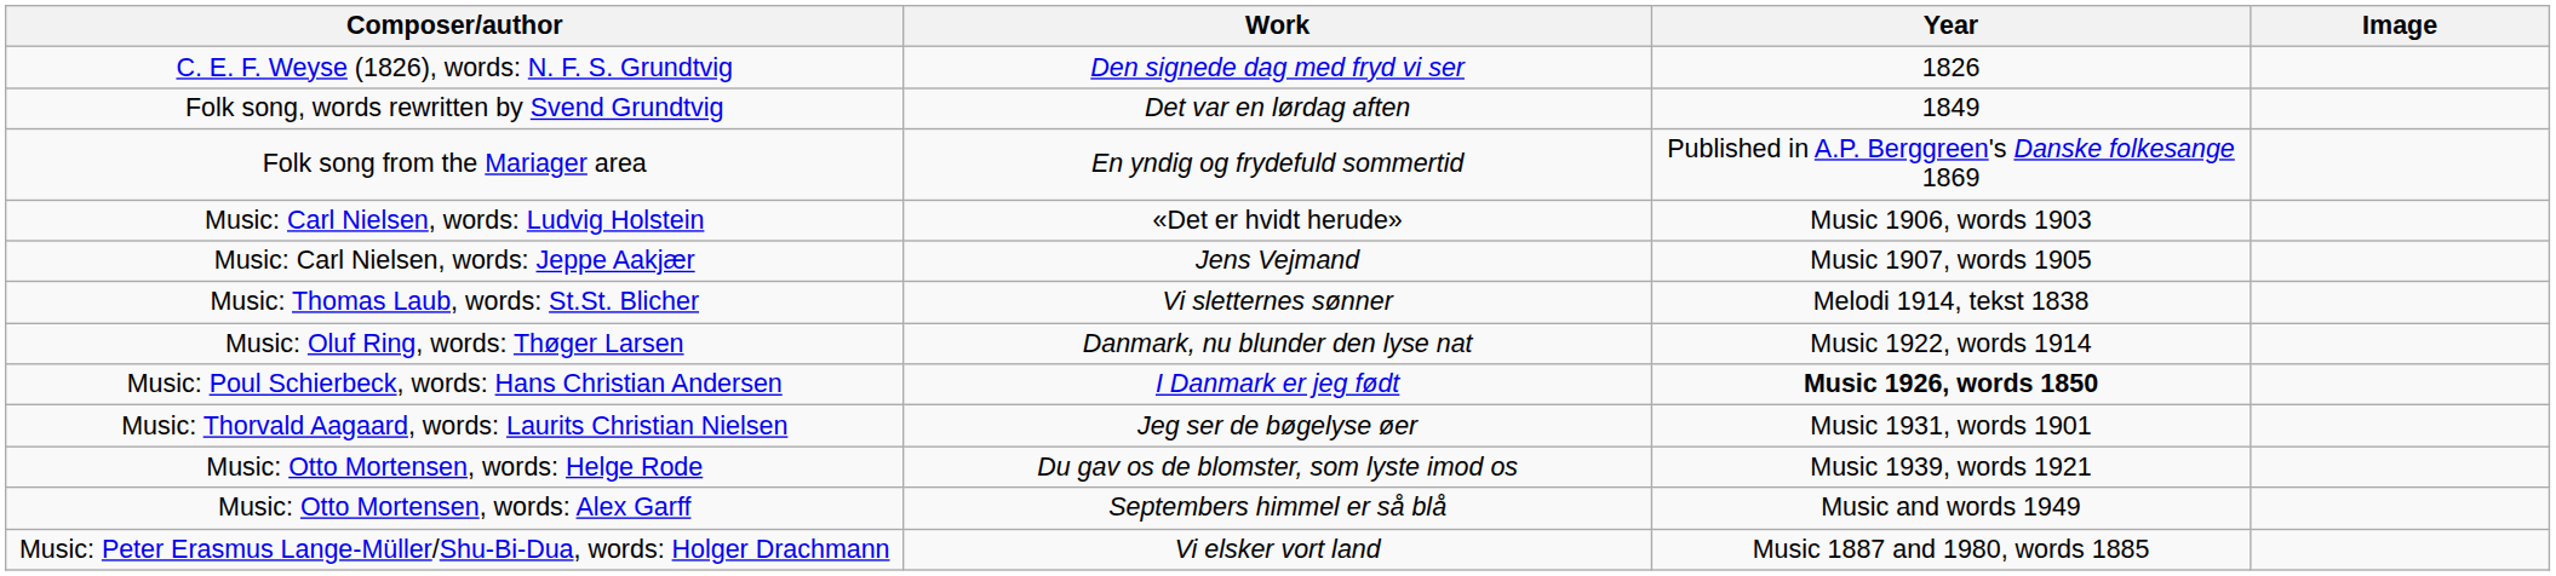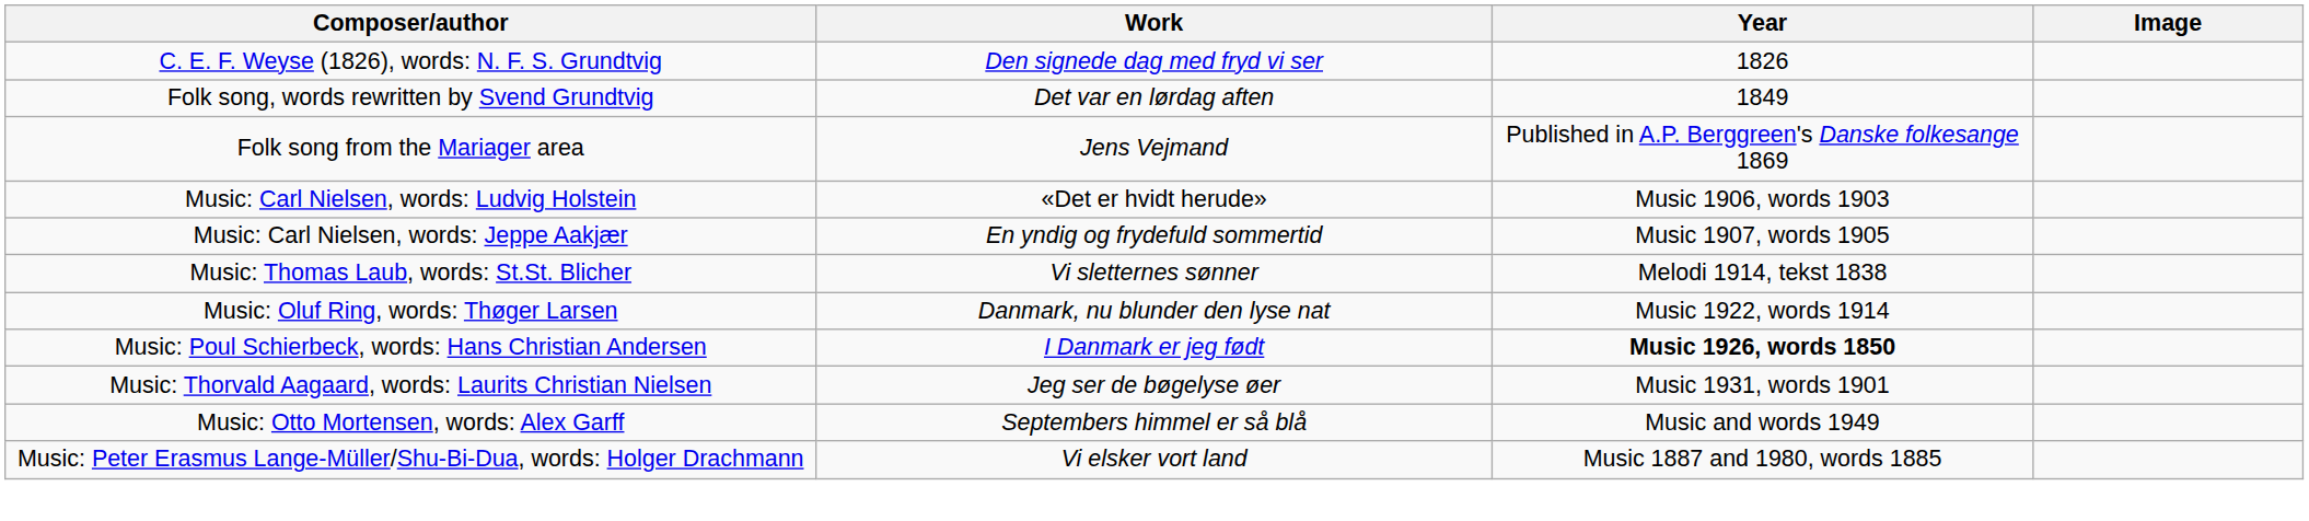Folk song from the Mariager area | Work: En yndig og frydefuld sommertid -> Jens Vejmand
Music: Carl Nielsen, words: Jeppe Aakjær | Work: Jens Vejmand -> En yndig og frydefuld sommertid
- row: Music: Otto Mortensen, words: Helge Rode | Du gav os de blomster, som lyste imod os | Music 1939, words 1921
